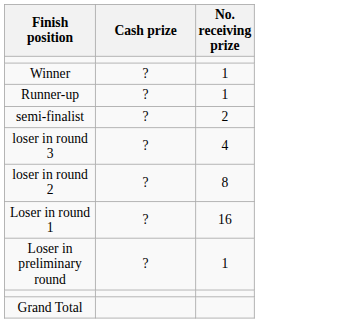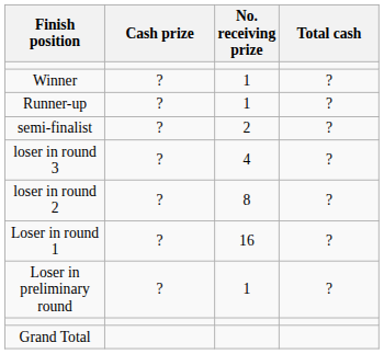+ column: Total cash | ? | ? | ? | ? | ? | ? | ?
